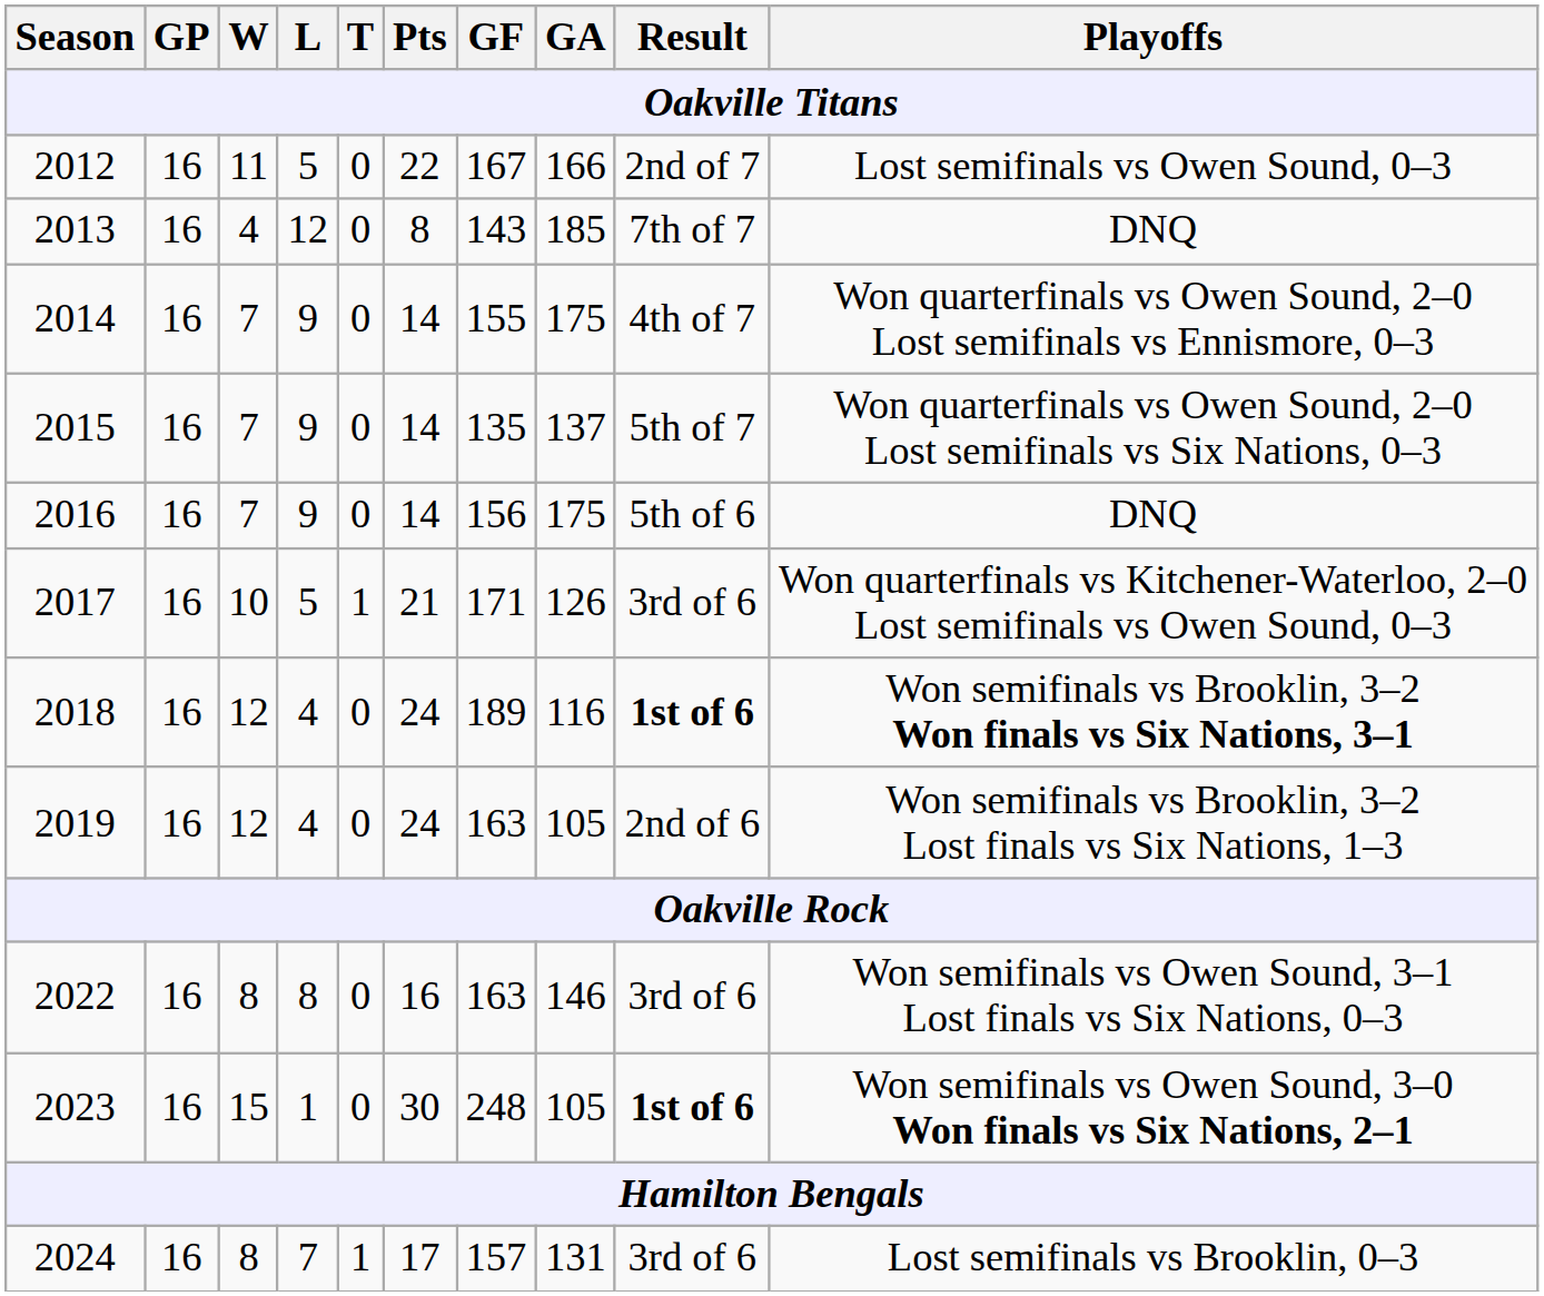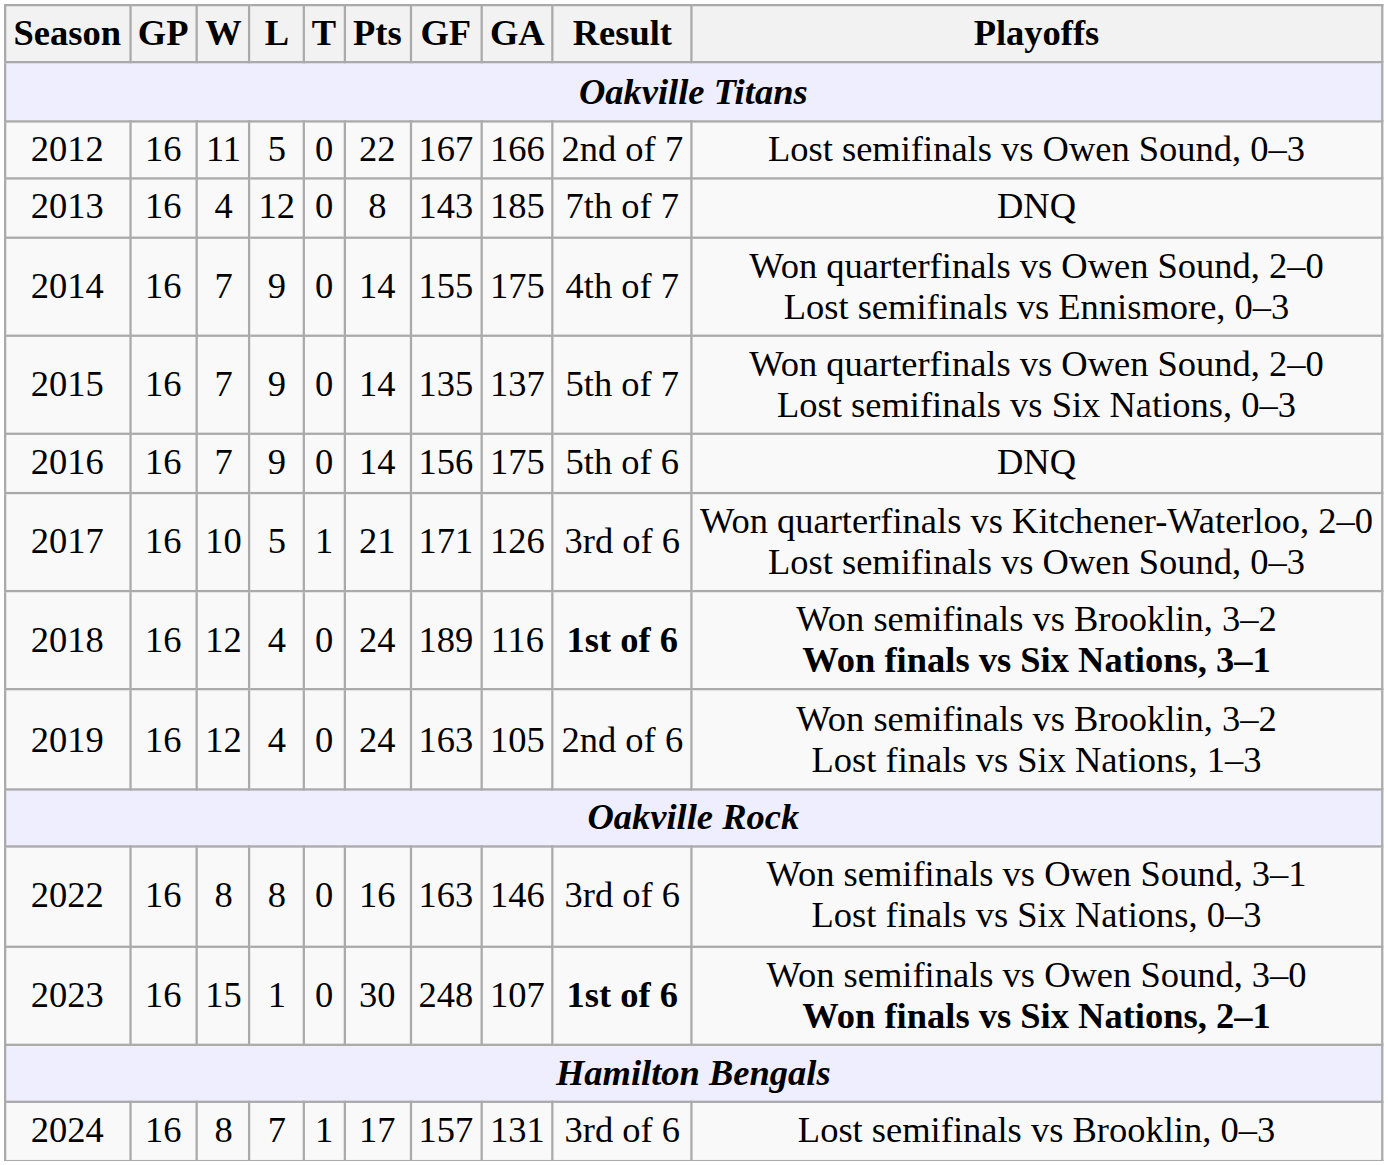2023 | GA: 105 -> 107
